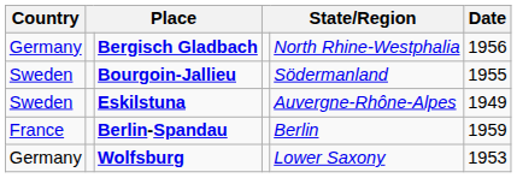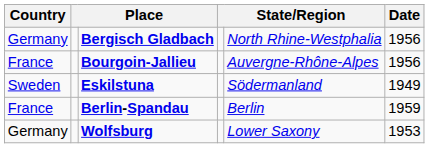Bourgoin-Jallieu | Country: Sweden -> France
Bourgoin-Jallieu | column 5: Södermanland -> Auvergne-Rhône-Alpes
Bourgoin-Jallieu | Date: 1955 -> 1956
Eskilstuna | column 5: Auvergne-Rhône-Alpes -> Södermanland
